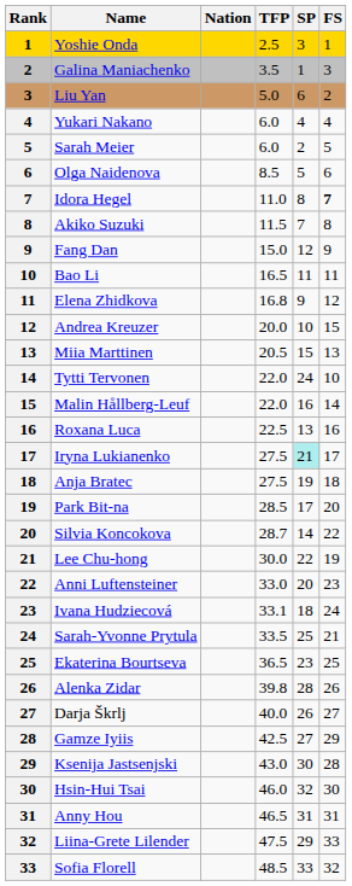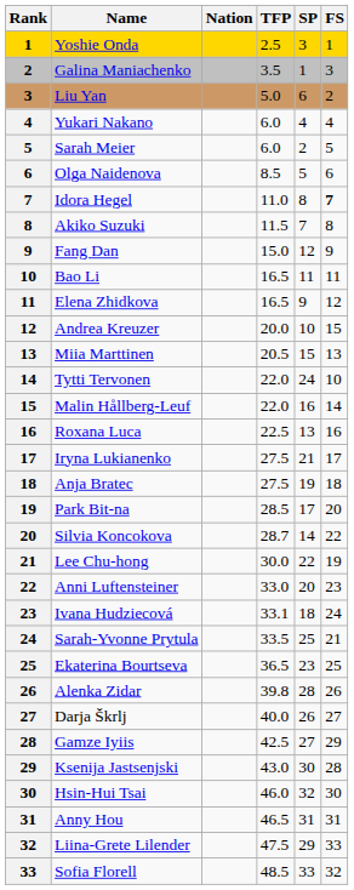Elena Zhidkova | TFP: 16.8 -> 16.5
Iryna Lukianenko | SP: paleturquoise background -> no background
